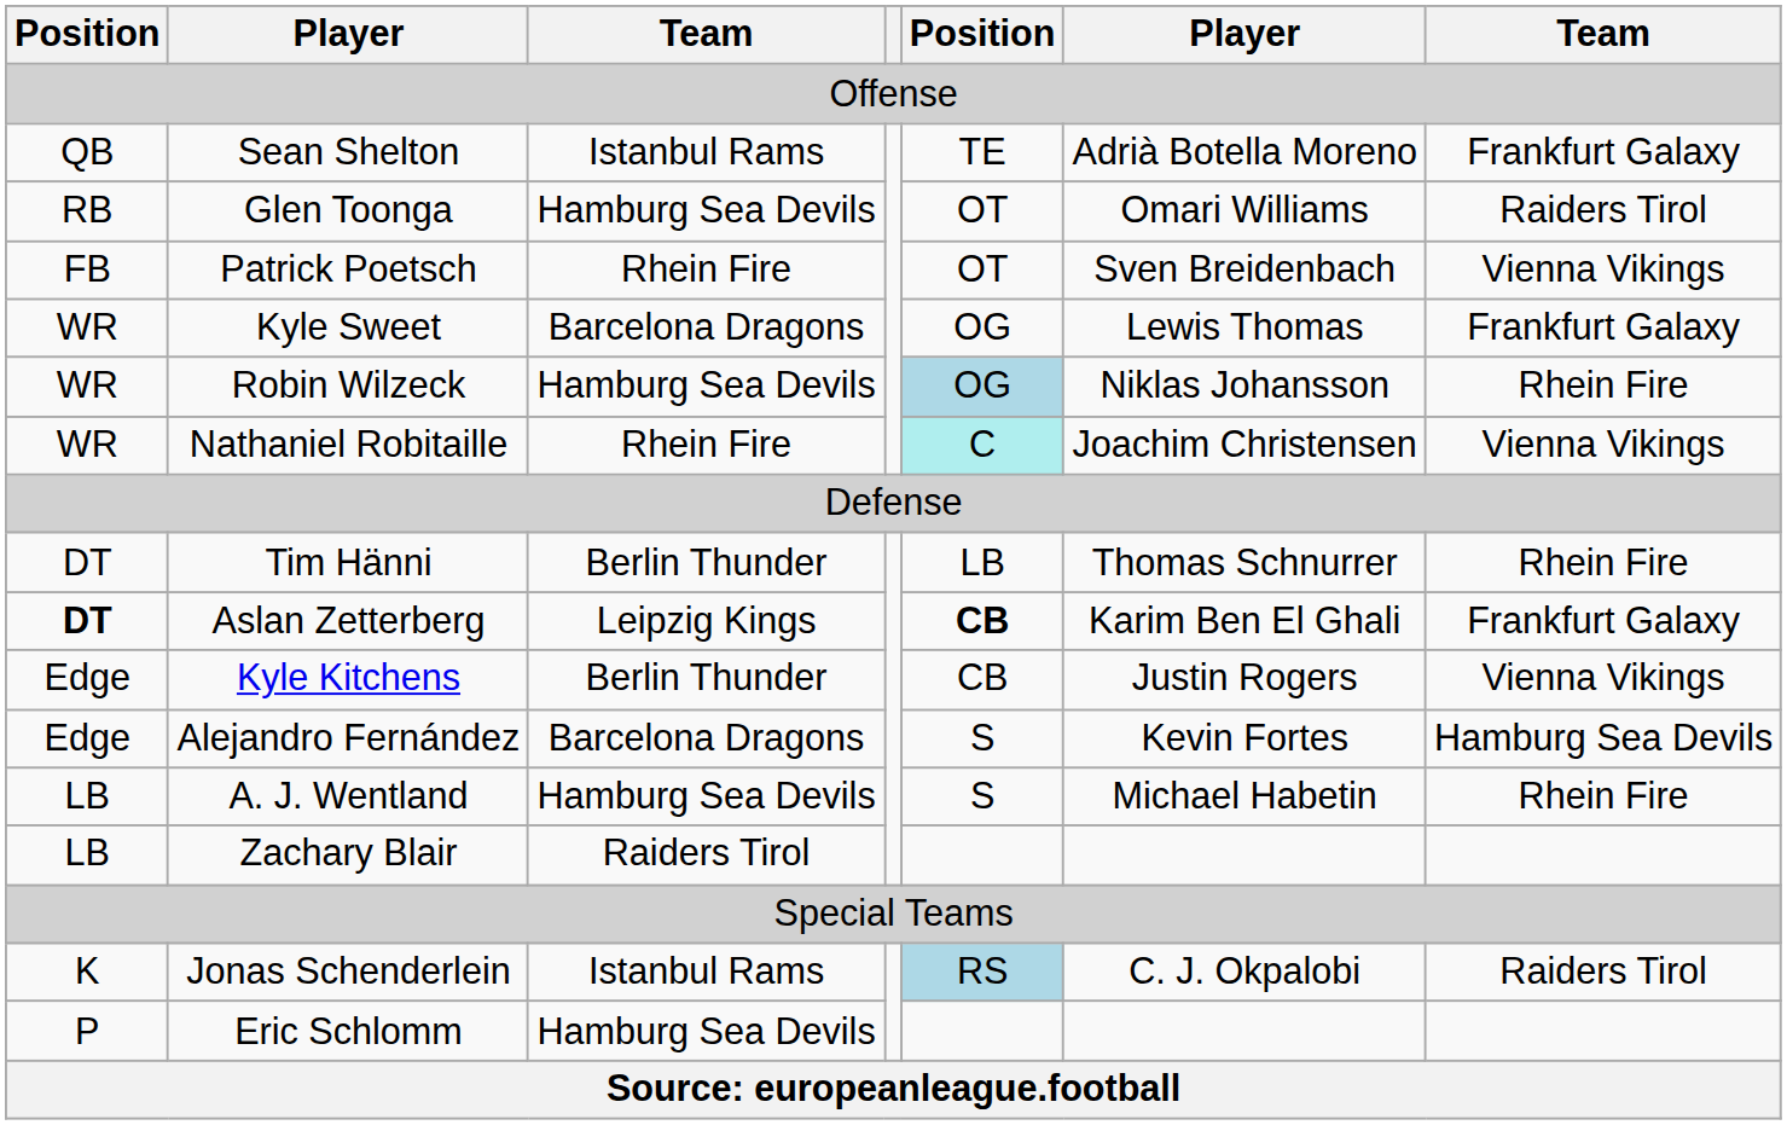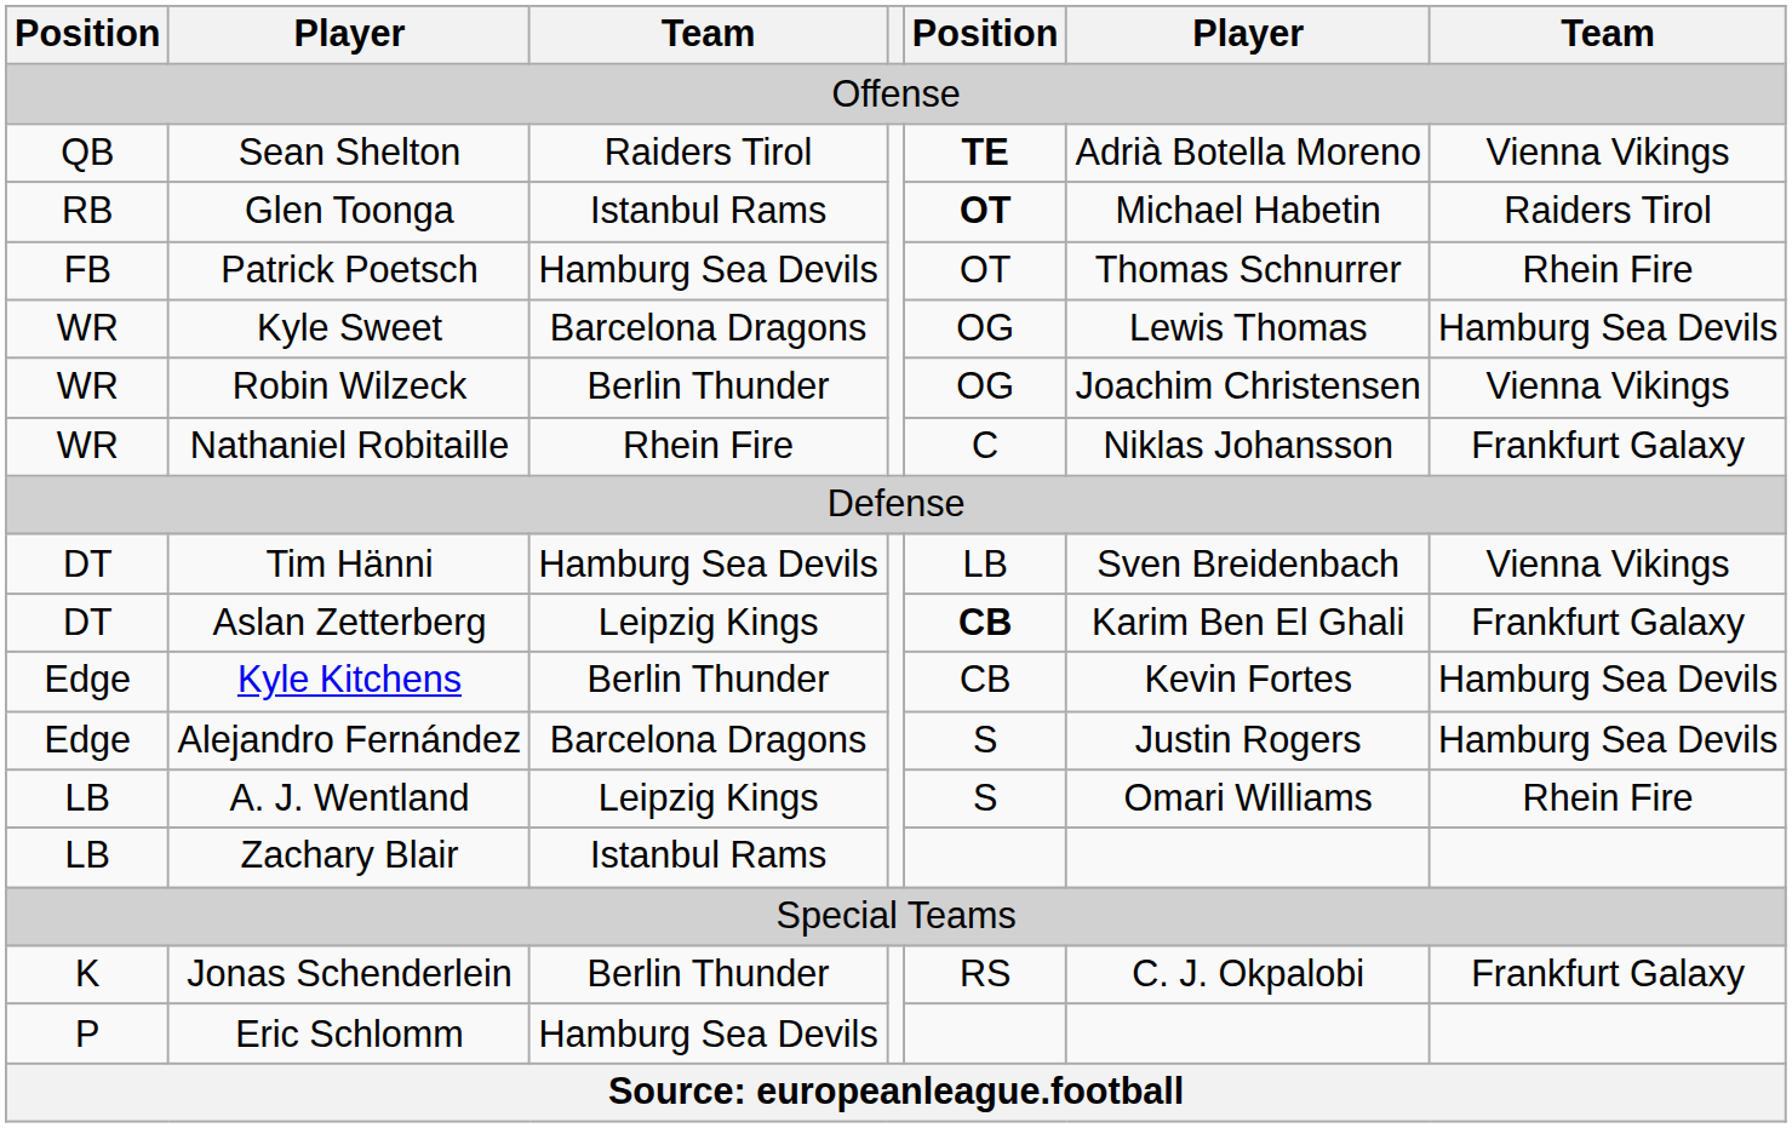Sean Shelton | column 3: Istanbul Rams -> Raiders Tirol
Sean Shelton | column 5: normal -> bold
Sean Shelton | column 7: Frankfurt Galaxy -> Vienna Vikings
Glen Toonga | column 3: Hamburg Sea Devils -> Istanbul Rams
Glen Toonga | column 5: normal -> bold
Glen Toonga | column 6: Omari Williams -> Michael Habetin
Patrick Poetsch | column 3: Rhein Fire -> Hamburg Sea Devils
Patrick Poetsch | column 6: Sven Breidenbach -> Thomas Schnurrer
Patrick Poetsch | column 7: Vienna Vikings -> Rhein Fire
Kyle Sweet | column 7: Frankfurt Galaxy -> Hamburg Sea Devils
Robin Wilzeck | column 3: Hamburg Sea Devils -> Berlin Thunder
Robin Wilzeck | column 5: lightblue background -> no background
Robin Wilzeck | column 6: Niklas Johansson -> Joachim Christensen
Robin Wilzeck | column 7: Rhein Fire -> Vienna Vikings
Nathaniel Robitaille | column 5: paleturquoise background -> no background
Nathaniel Robitaille | column 6: Joachim Christensen -> Niklas Johansson
Nathaniel Robitaille | column 7: Vienna Vikings -> Frankfurt Galaxy
Tim Hänni | column 3: Berlin Thunder -> Hamburg Sea Devils
Tim Hänni | column 6: Thomas Schnurrer -> Sven Breidenbach
Tim Hänni | column 7: Rhein Fire -> Vienna Vikings
Aslan Zetterberg | column 1: bold -> normal
Kyle Kitchens | column 6: Justin Rogers -> Kevin Fortes
Kyle Kitchens | column 7: Vienna Vikings -> Hamburg Sea Devils
Alejandro Fernández | column 6: Kevin Fortes -> Justin Rogers
A. J. Wentland | column 3: Hamburg Sea Devils -> Leipzig Kings
A. J. Wentland | column 6: Michael Habetin -> Omari Williams
Zachary Blair | column 3: Raiders Tirol -> Istanbul Rams
Jonas Schenderlein | column 3: Istanbul Rams -> Berlin Thunder
Jonas Schenderlein | column 5: lightblue background -> no background
Jonas Schenderlein | column 7: Raiders Tirol -> Frankfurt Galaxy
